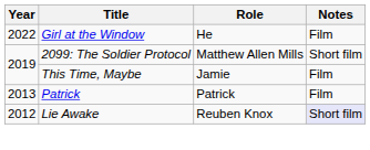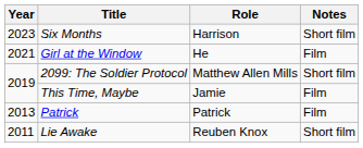+ row: 2023 | Six Months | Harrison | Short film
Girl at the Window | Year: 2022 -> 2021
Lie Awake | Year: 2012 -> 2011
Lie Awake | Notes: lavender background -> no background
